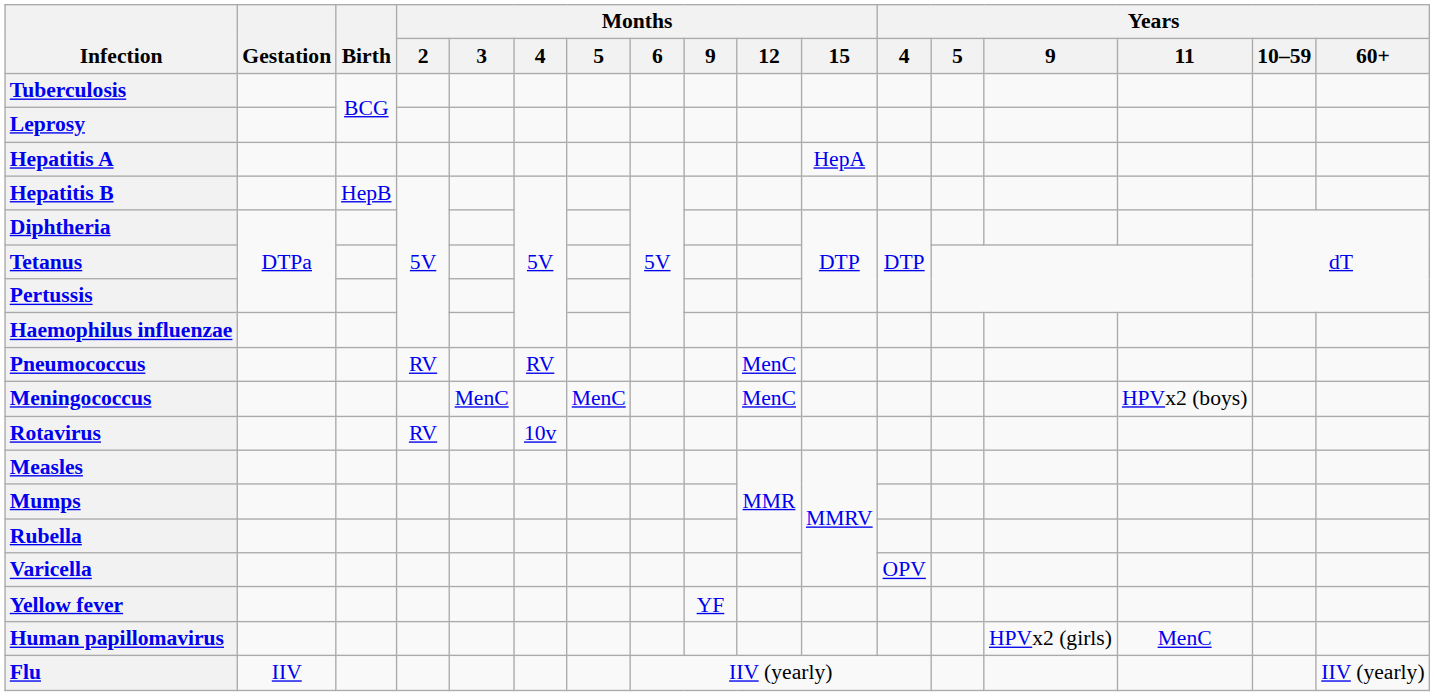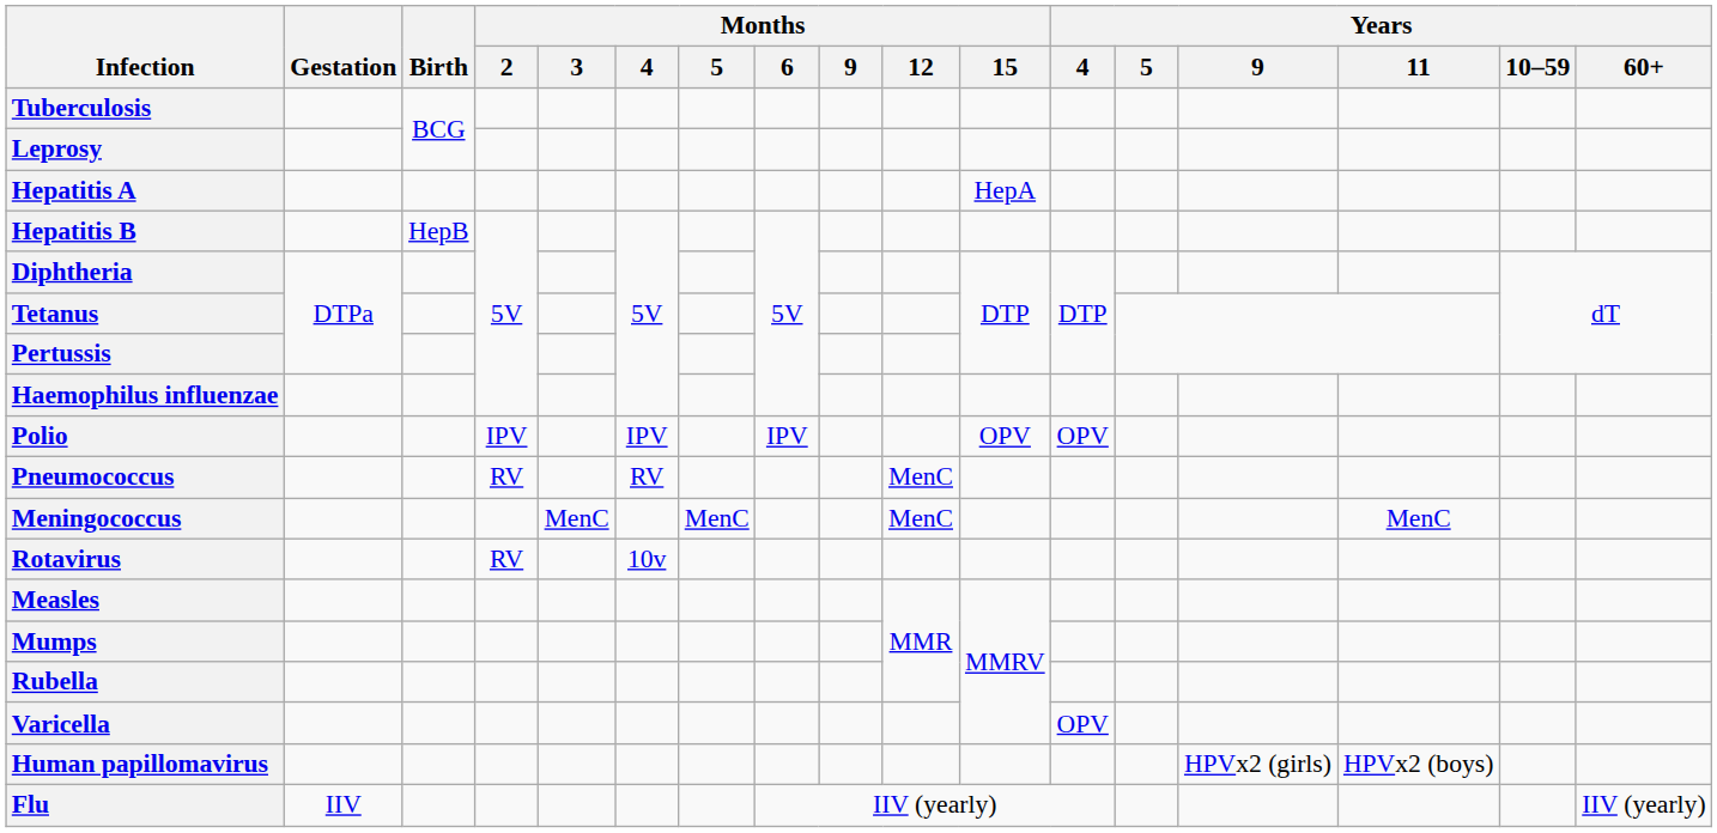+ row: Polio | IPV | IPV | IPV | OPV | OPV
Meningococcus | Years / 11: HPVx2 (boys) -> MenC
- row: Yellow fever | YF
Human papillomavirus | Years / 11: MenC -> HPVx2 (boys)
